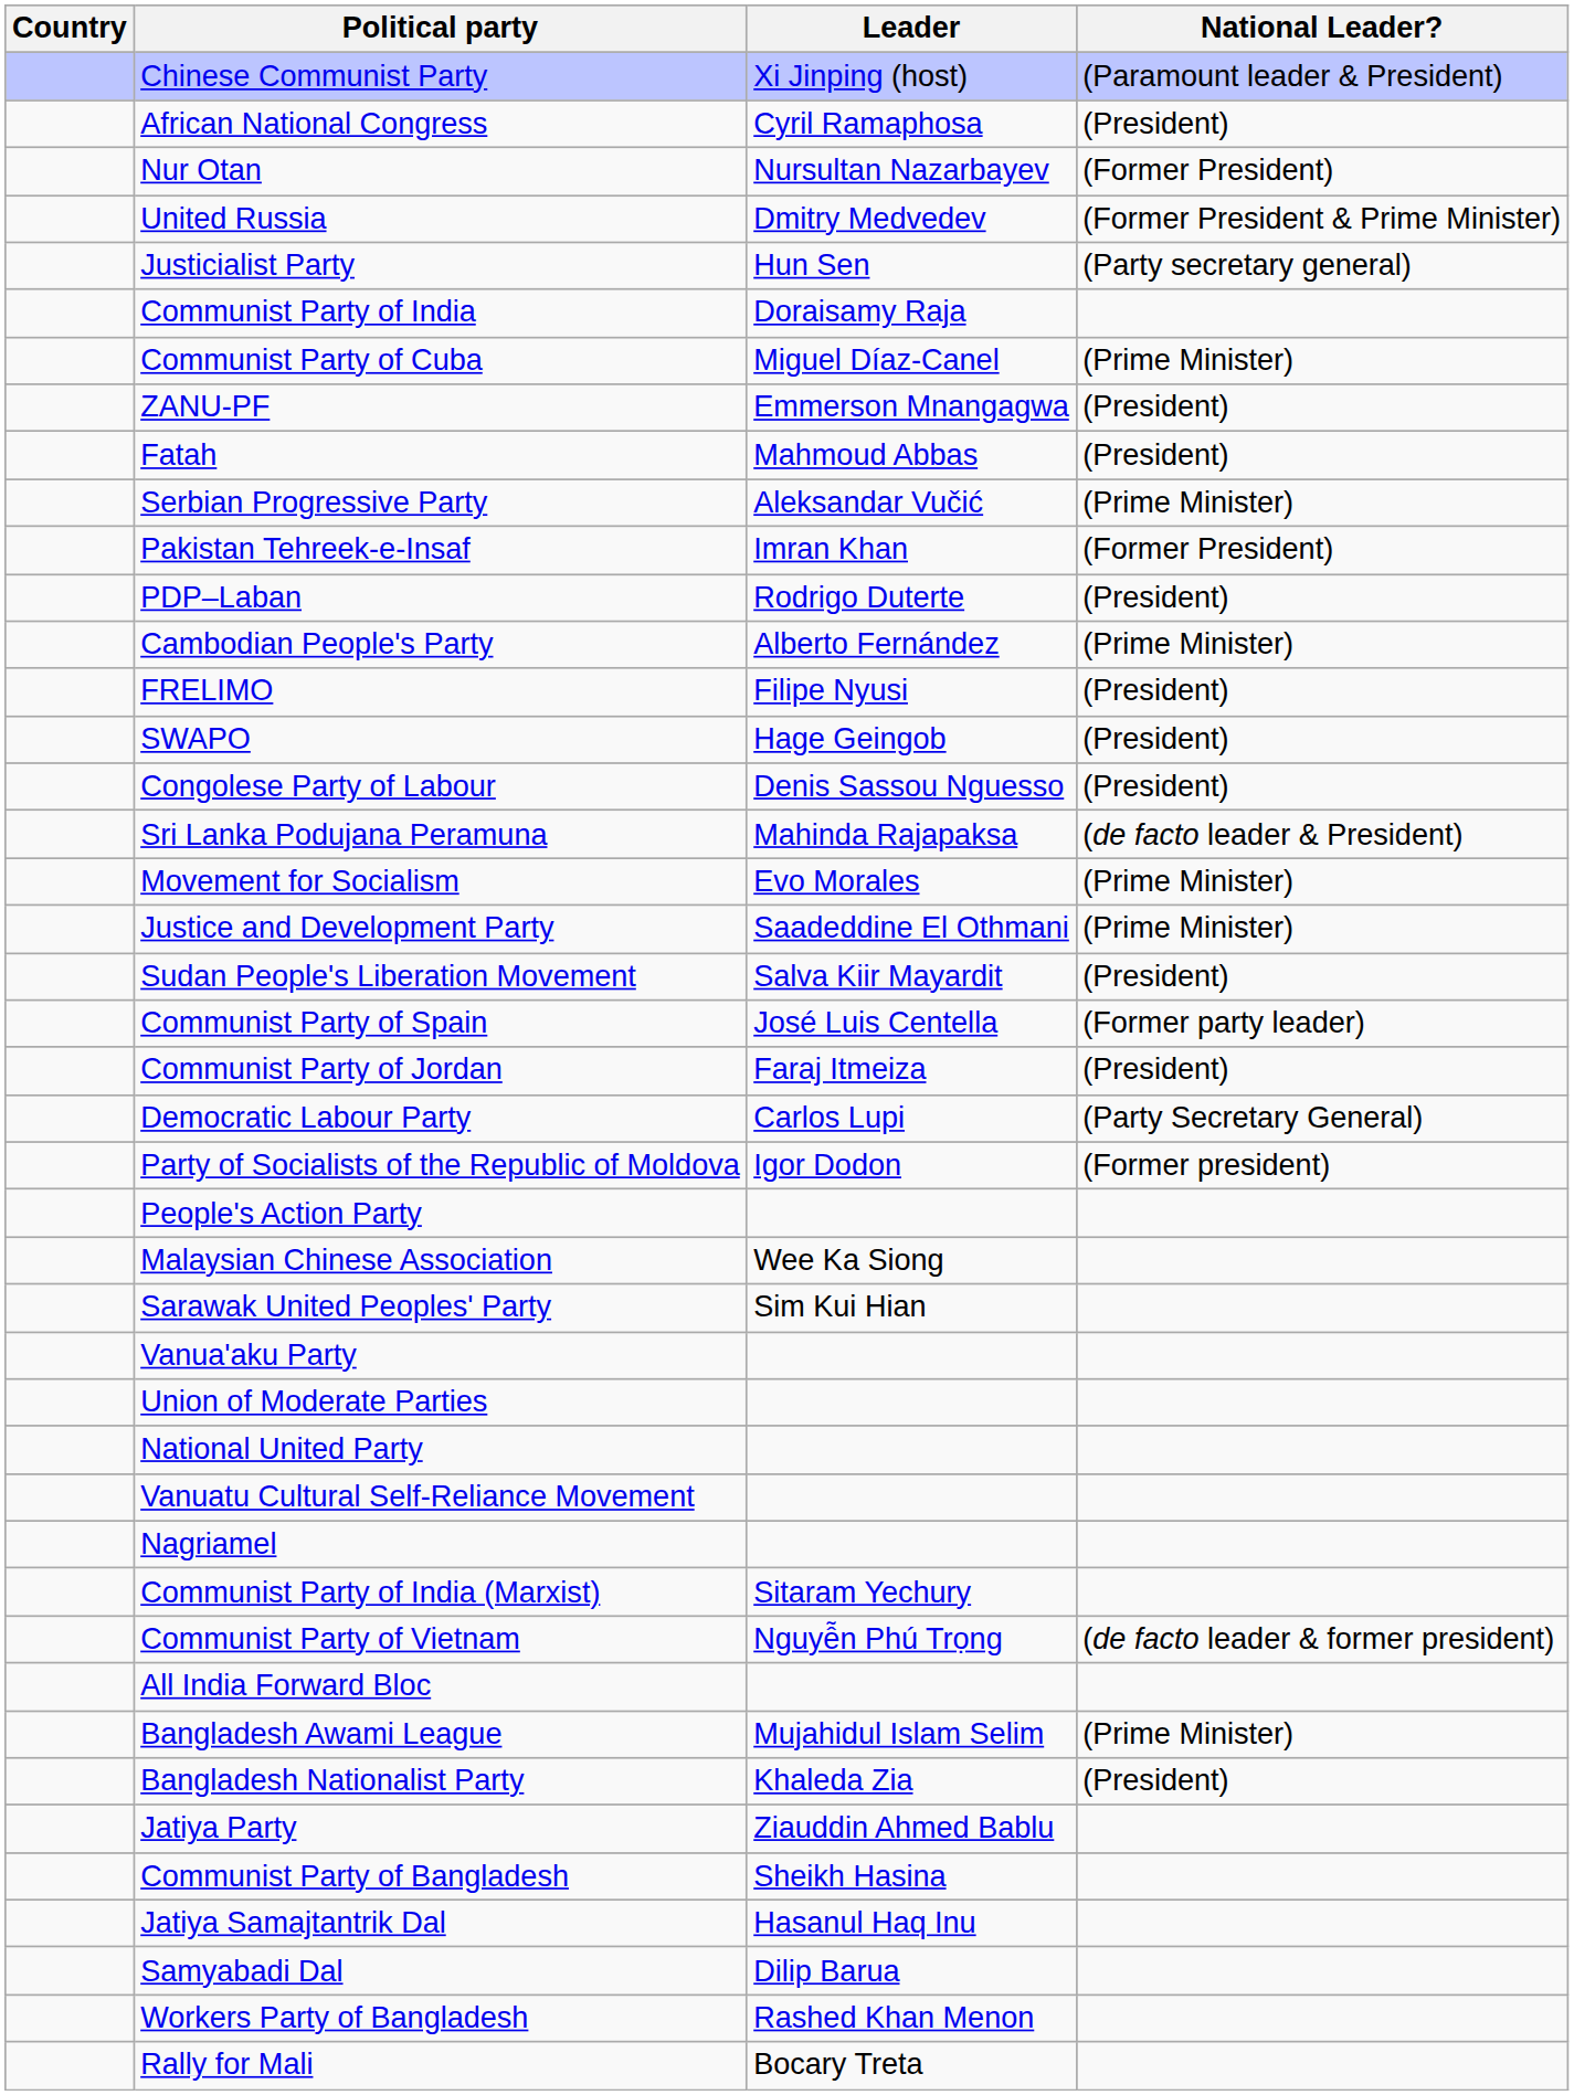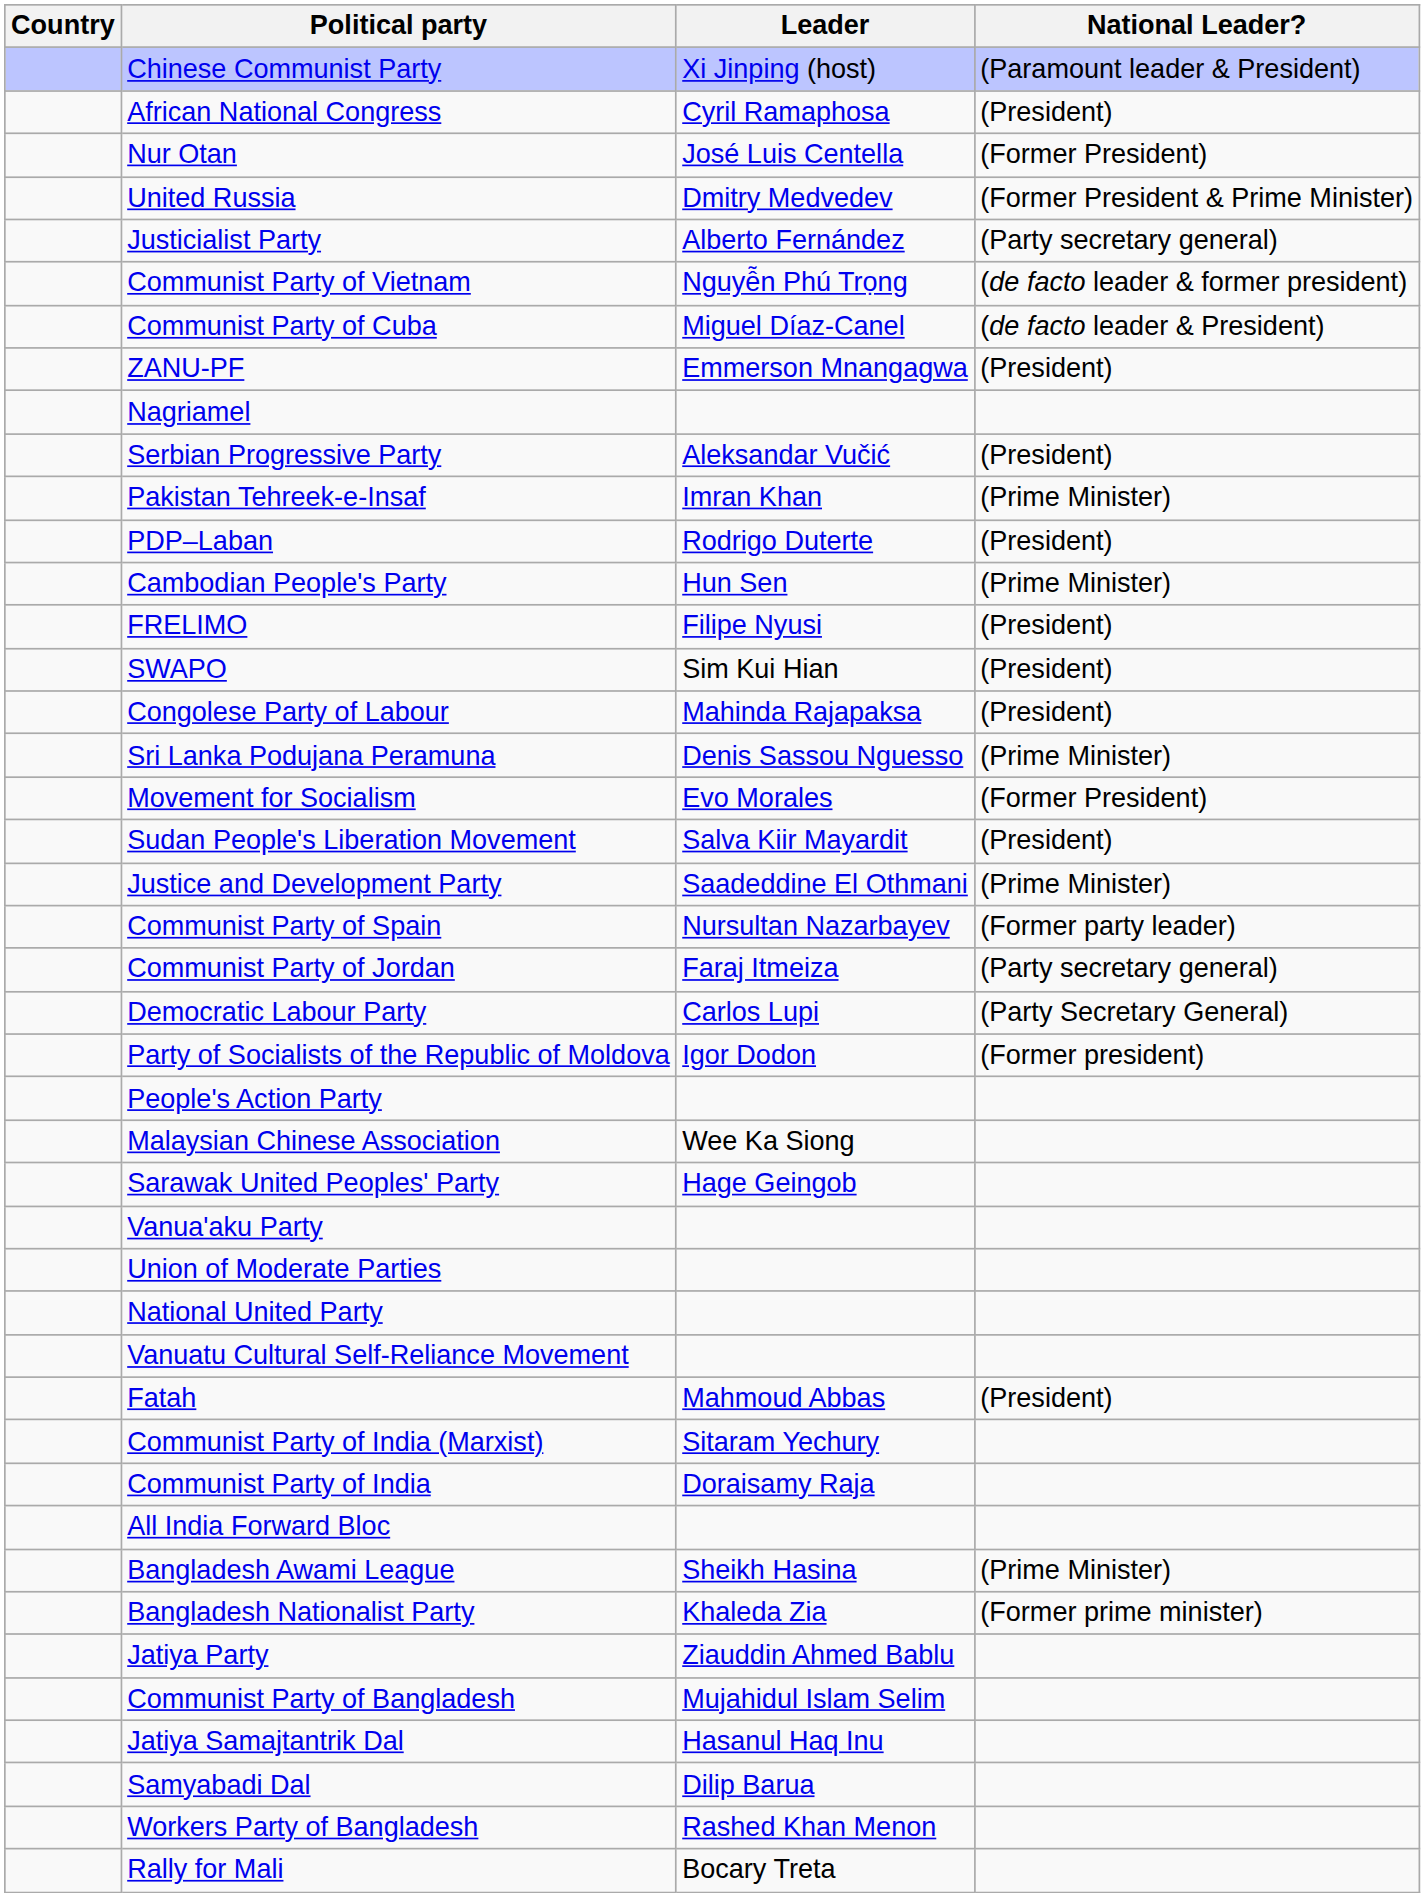Nur Otan | Leader: Nursultan Nazarbayev -> José Luis Centella
Justicialist Party | Leader: Hun Sen -> Alberto Fernández
rows swapped: Communist Party of Vietnam <-> Communist Party of India
Communist Party of Cuba | National Leader?: (Prime Minister) -> (de facto leader & President)
rows swapped: Fatah <-> Nagriamel
Serbian Progressive Party | National Leader?: (Prime Minister) -> (President)
Pakistan Tehreek-e-Insaf | National Leader?: (Former President) -> (Prime Minister)
Cambodian People's Party | Leader: Alberto Fernández -> Hun Sen
SWAPO | Leader: Hage Geingob -> Sim Kui Hian
Congolese Party of Labour | Leader: Denis Sassou Nguesso -> Mahinda Rajapaksa
Sri Lanka Podujana Peramuna | Leader: Mahinda Rajapaksa -> Denis Sassou Nguesso
Sri Lanka Podujana Peramuna | National Leader?: (de facto leader & President) -> (Prime Minister)
Movement for Socialism | National Leader?: (Prime Minister) -> (Former President)
rows swapped: Justice and Development Party <-> Sudan People's Liberation Movement
Communist Party of Spain | Leader: José Luis Centella -> Nursultan Nazarbayev
Communist Party of Jordan | National Leader?: (President) -> (Party secretary general)
Sarawak United Peoples' Party | Leader: Sim Kui Hian -> Hage Geingob
Bangladesh Awami League | Leader: Mujahidul Islam Selim -> Sheikh Hasina
Bangladesh Nationalist Party | National Leader?: (President) -> (Former prime minister)
Communist Party of Bangladesh | Leader: Sheikh Hasina -> Mujahidul Islam Selim
